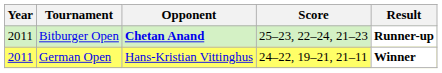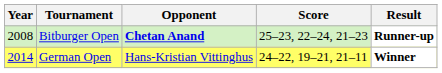Bitburger Open | Year: 2011 -> 2008
German Open | Year: 2011 -> 2014
